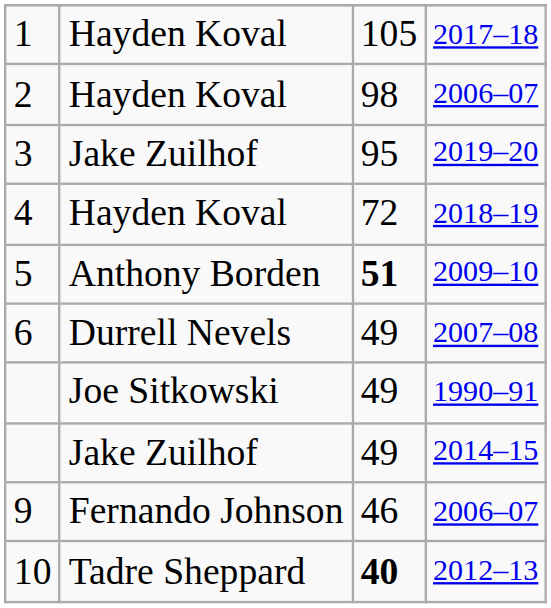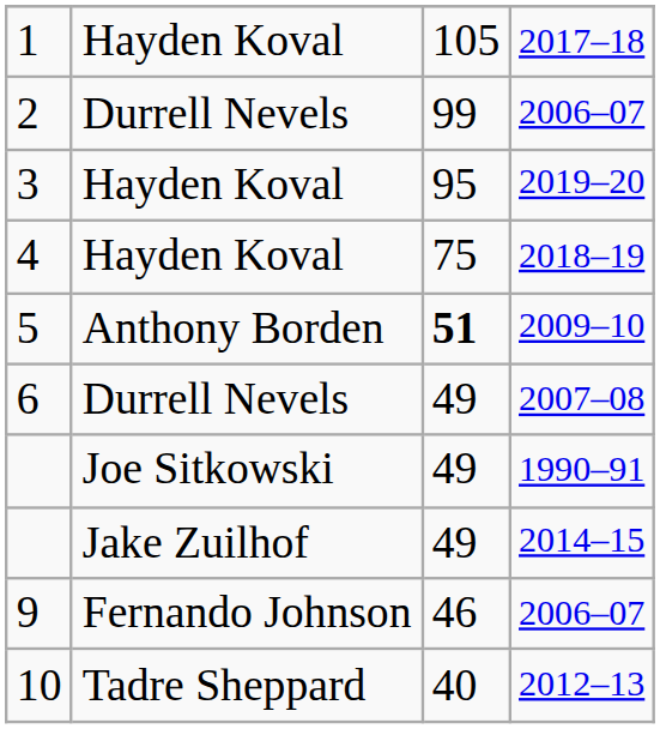2 | column 2: Hayden Koval -> Durrell Nevels
2 | column 3: 98 -> 99
3 | column 2: Jake Zuilhof -> Hayden Koval
4 | column 3: 72 -> 75
10 | column 3: bold -> normal
